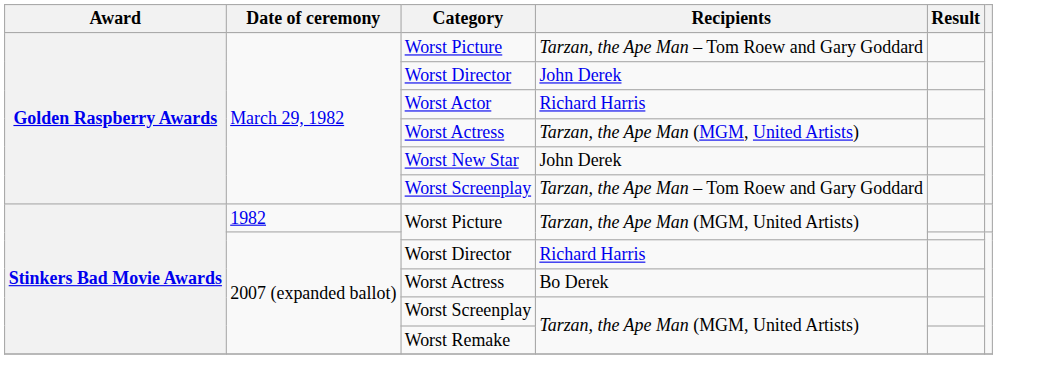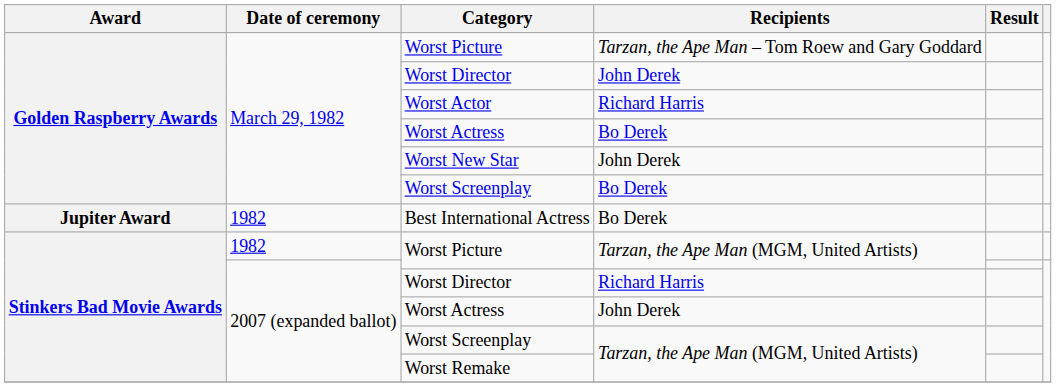March 29, 1982 / Worst Actress | Recipients: Tarzan, the Ape Man (MGM, United Artists) -> Bo Derek
March 29, 1982 / Worst Screenplay | Recipients: Tarzan, the Ape Man – Tom Roew and Gary Goddard -> Bo Derek
+ row: Jupiter Award | 1982 | Best International Actress | Bo Derek
2007 (expanded ballot) / Worst Actress | Recipients: Bo Derek -> John Derek
